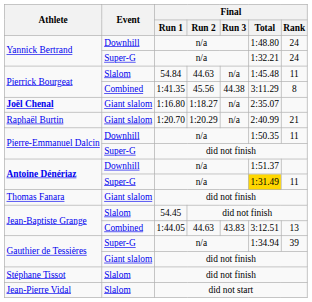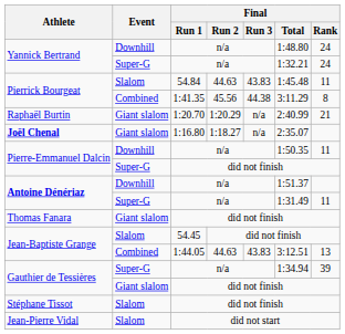Pierrick Bourgeat / Slalom | Final / Run 3: n/a -> 43.83
rows swapped: Raphaël Burtin <-> Joël Chenal
Antoine Dénériaz / Super-G | Final / Total: gold background -> no background
